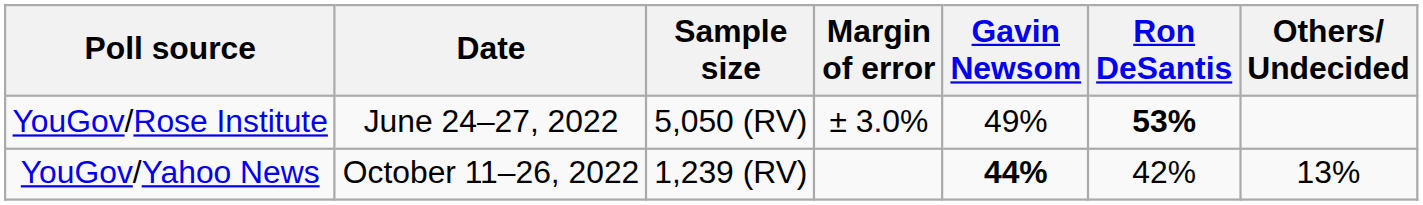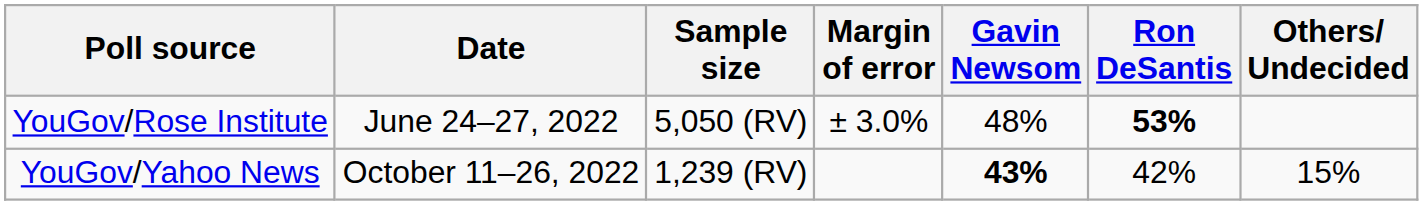YouGov/Rose Institute | Gavin Newsom: 49% -> 48%
YouGov/Yahoo News | Gavin Newsom: 44% -> 43%
YouGov/Yahoo News | Others/ Undecided: 13% -> 15%
